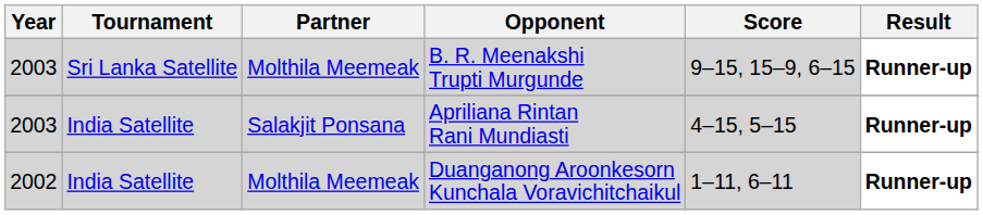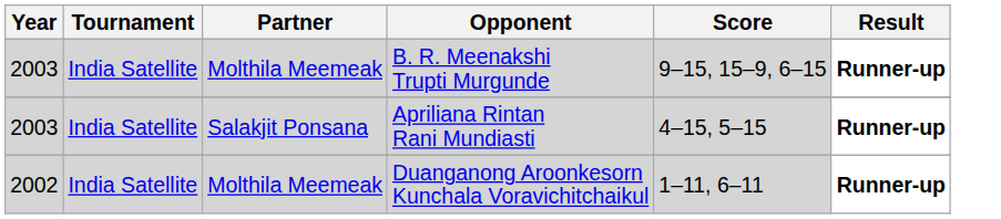B. R. Meenakshi Trupti Murgunde | Tournament: Sri Lanka Satellite -> India Satellite
